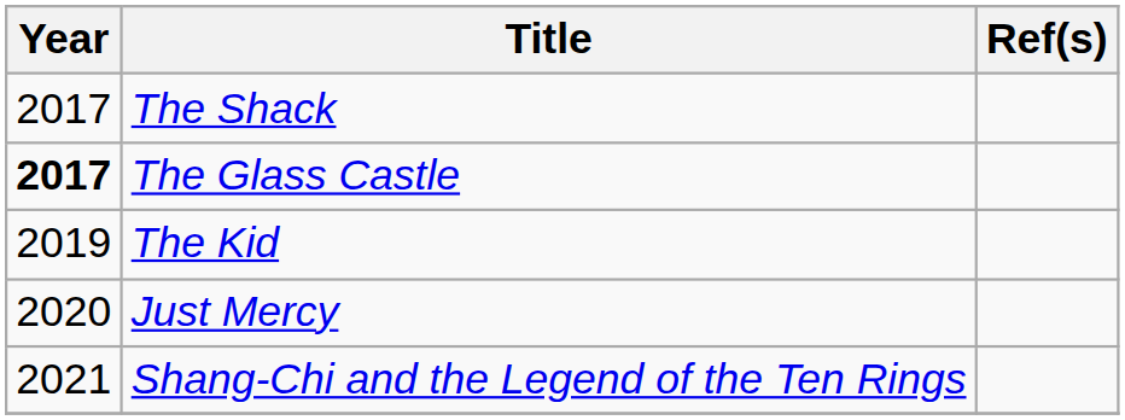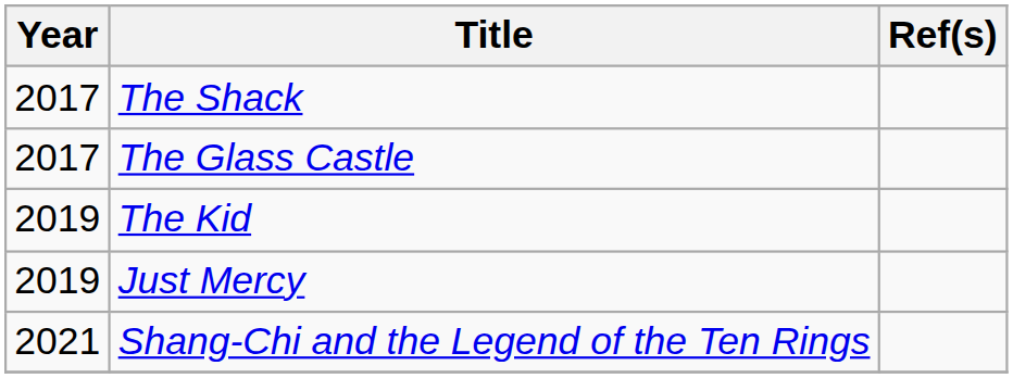The Glass Castle | Year: bold -> normal
Just Mercy | Year: 2020 -> 2019
